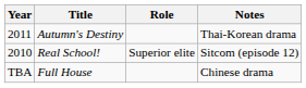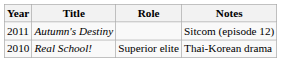Autumn's Destiny | Notes: Thai-Korean drama -> Sitcom (episode 12)
Real School! | Notes: Sitcom (episode 12) -> Thai-Korean drama
- row: TBA | Full House | Chinese drama
